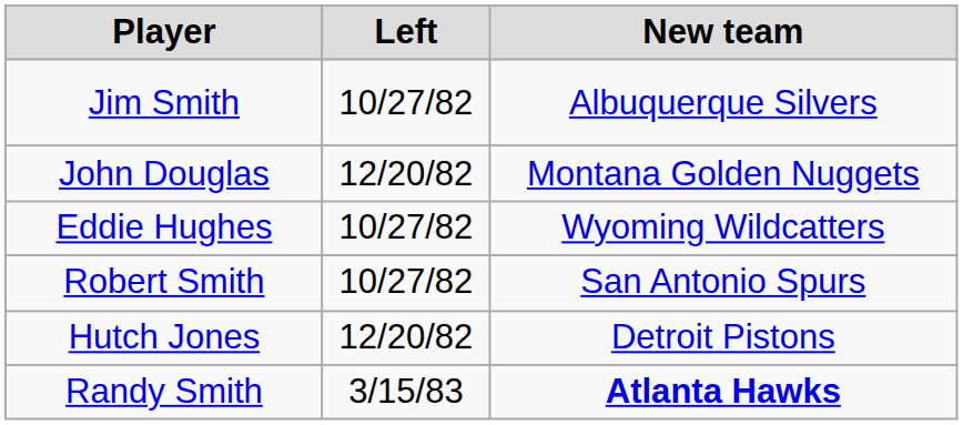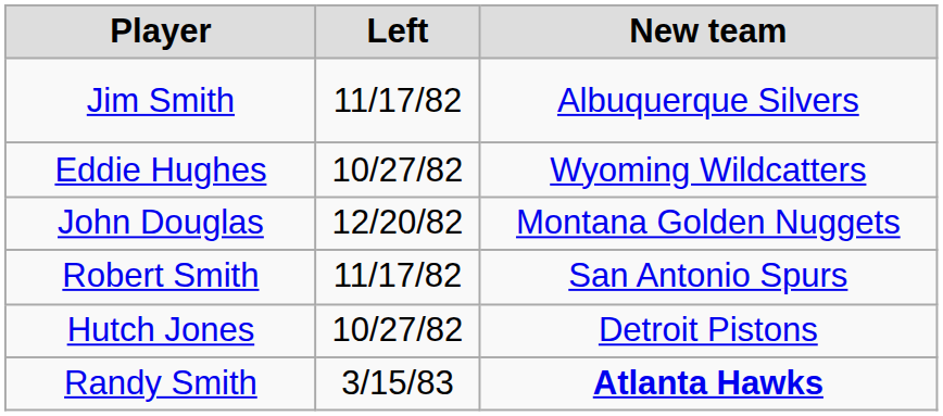Jim Smith | Left: 10/27/82 -> 11/17/82
rows swapped: Eddie Hughes <-> John Douglas
Robert Smith | Left: 10/27/82 -> 11/17/82
Hutch Jones | Left: 12/20/82 -> 10/27/82
